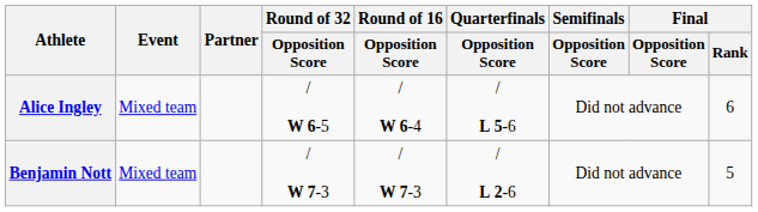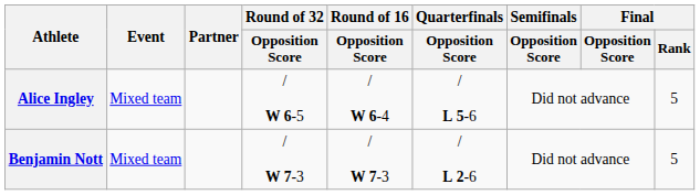Alice Ingley | Final / Rank: 6 -> 5
